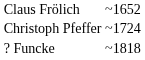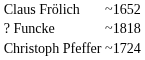rows swapped: Christoph Pfeffer <-> ? Funcke
